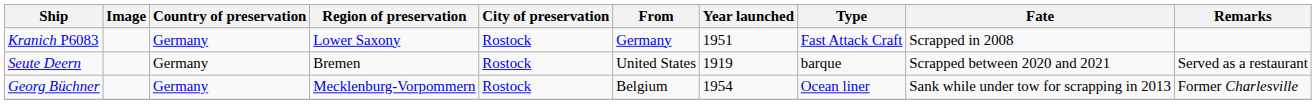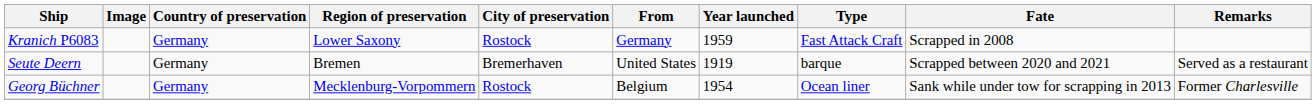Kranich P6083 | Year launched: 1951 -> 1959
Seute Deern | City of preservation: Rostock -> Bremerhaven
